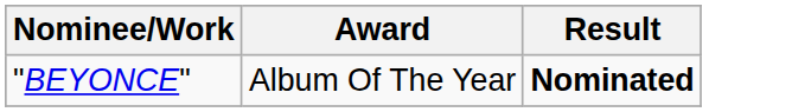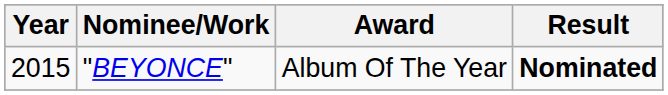+ column: Year | 2015
